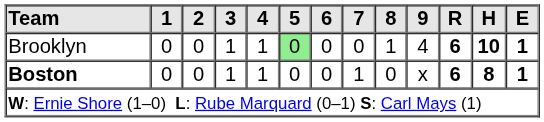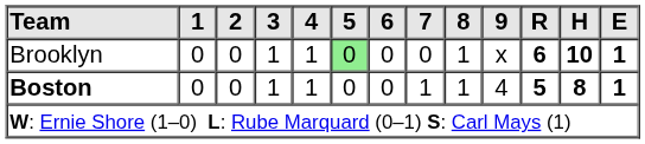Brooklyn | 9: 4 -> x
Boston | 8: 0 -> 1
Boston | 9: x -> 4
Boston | R: 6 -> 5
